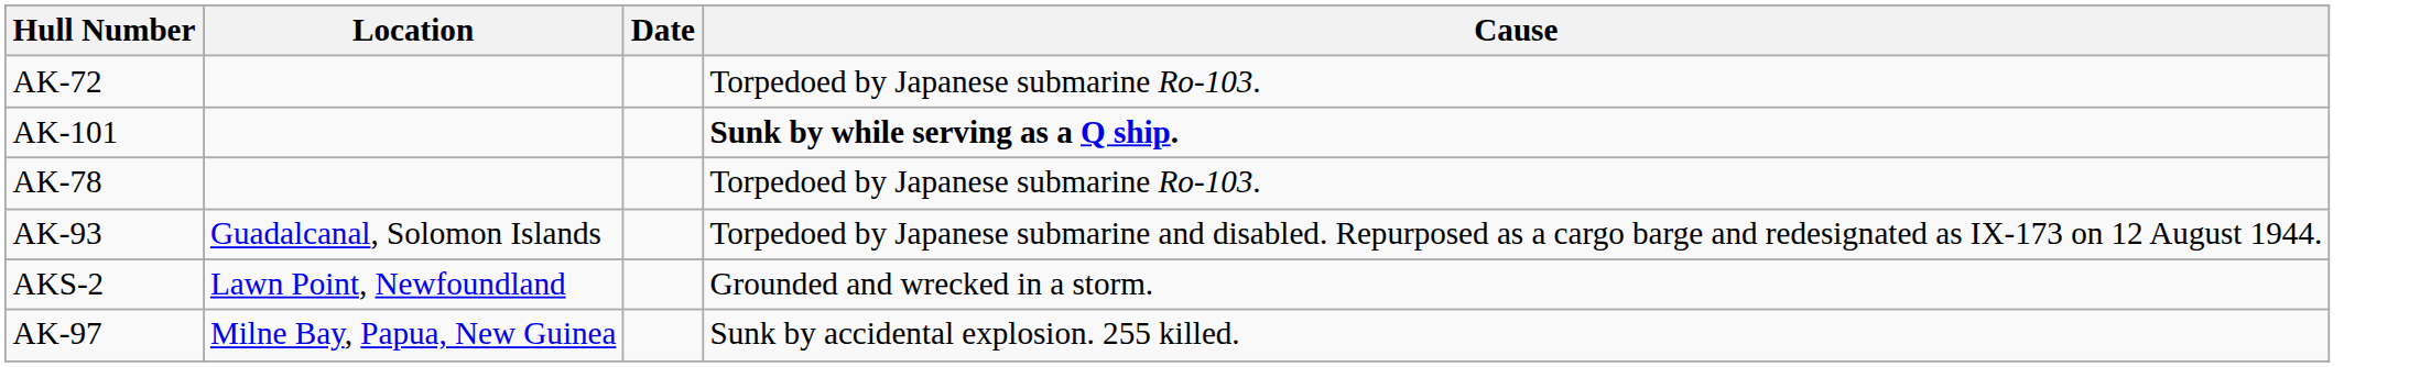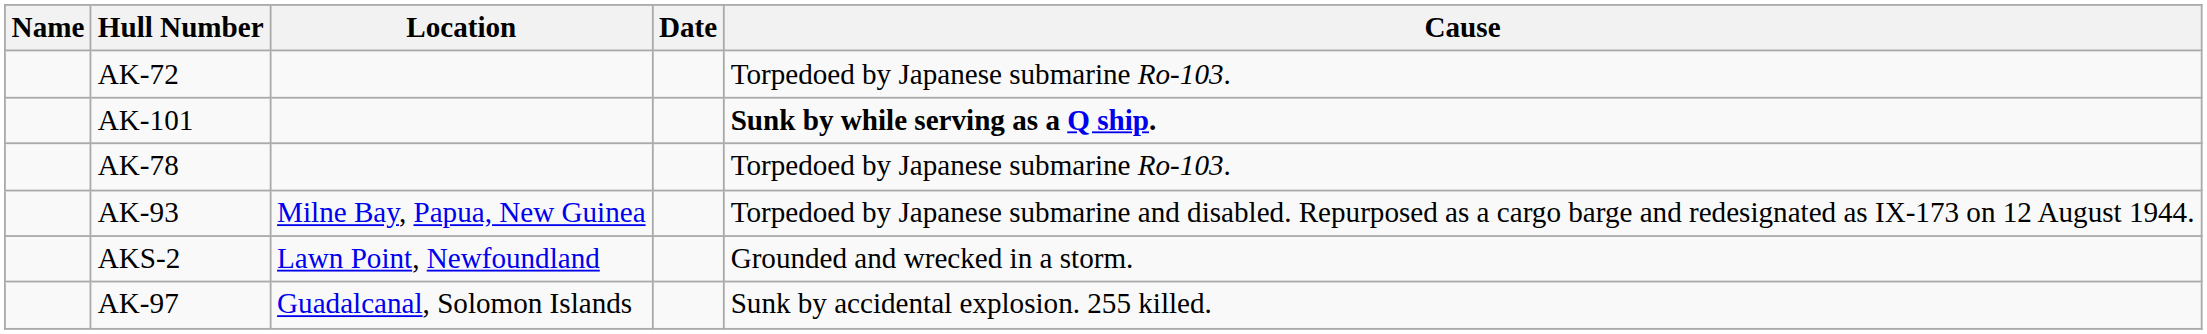+ column: Name
AK-93 | Location: Guadalcanal, Solomon Islands -> Milne Bay, Papua, New Guinea
AK-97 | Location: Milne Bay, Papua, New Guinea -> Guadalcanal, Solomon Islands
